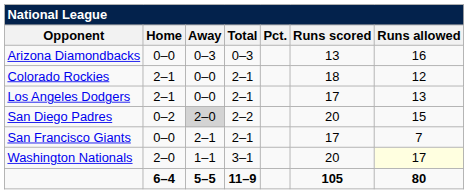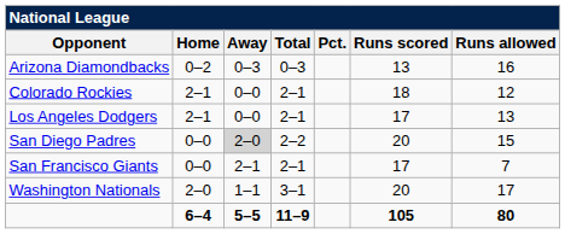Arizona Diamondbacks | Home: 0–0 -> 0–2
San Diego Padres | Home: 0–2 -> 0–0
Washington Nationals | Runs allowed: lightyellow background -> no background
